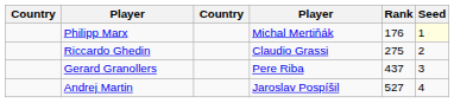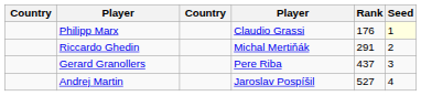Philipp Marx | column 4: Michal Mertiňák -> Claudio Grassi
Riccardo Ghedin | column 4: Claudio Grassi -> Michal Mertiňák
Riccardo Ghedin | Rank: 275 -> 291
